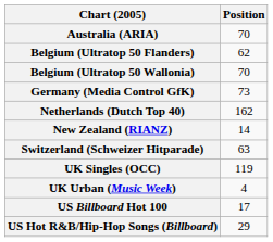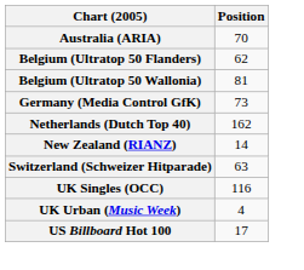Belgium (Ultratop 50 Wallonia) | Position: 70 -> 81
UK Singles (OCC) | Position: 119 -> 116
- row: US Hot R&B/Hip-Hop Songs (Billboard) | 29
